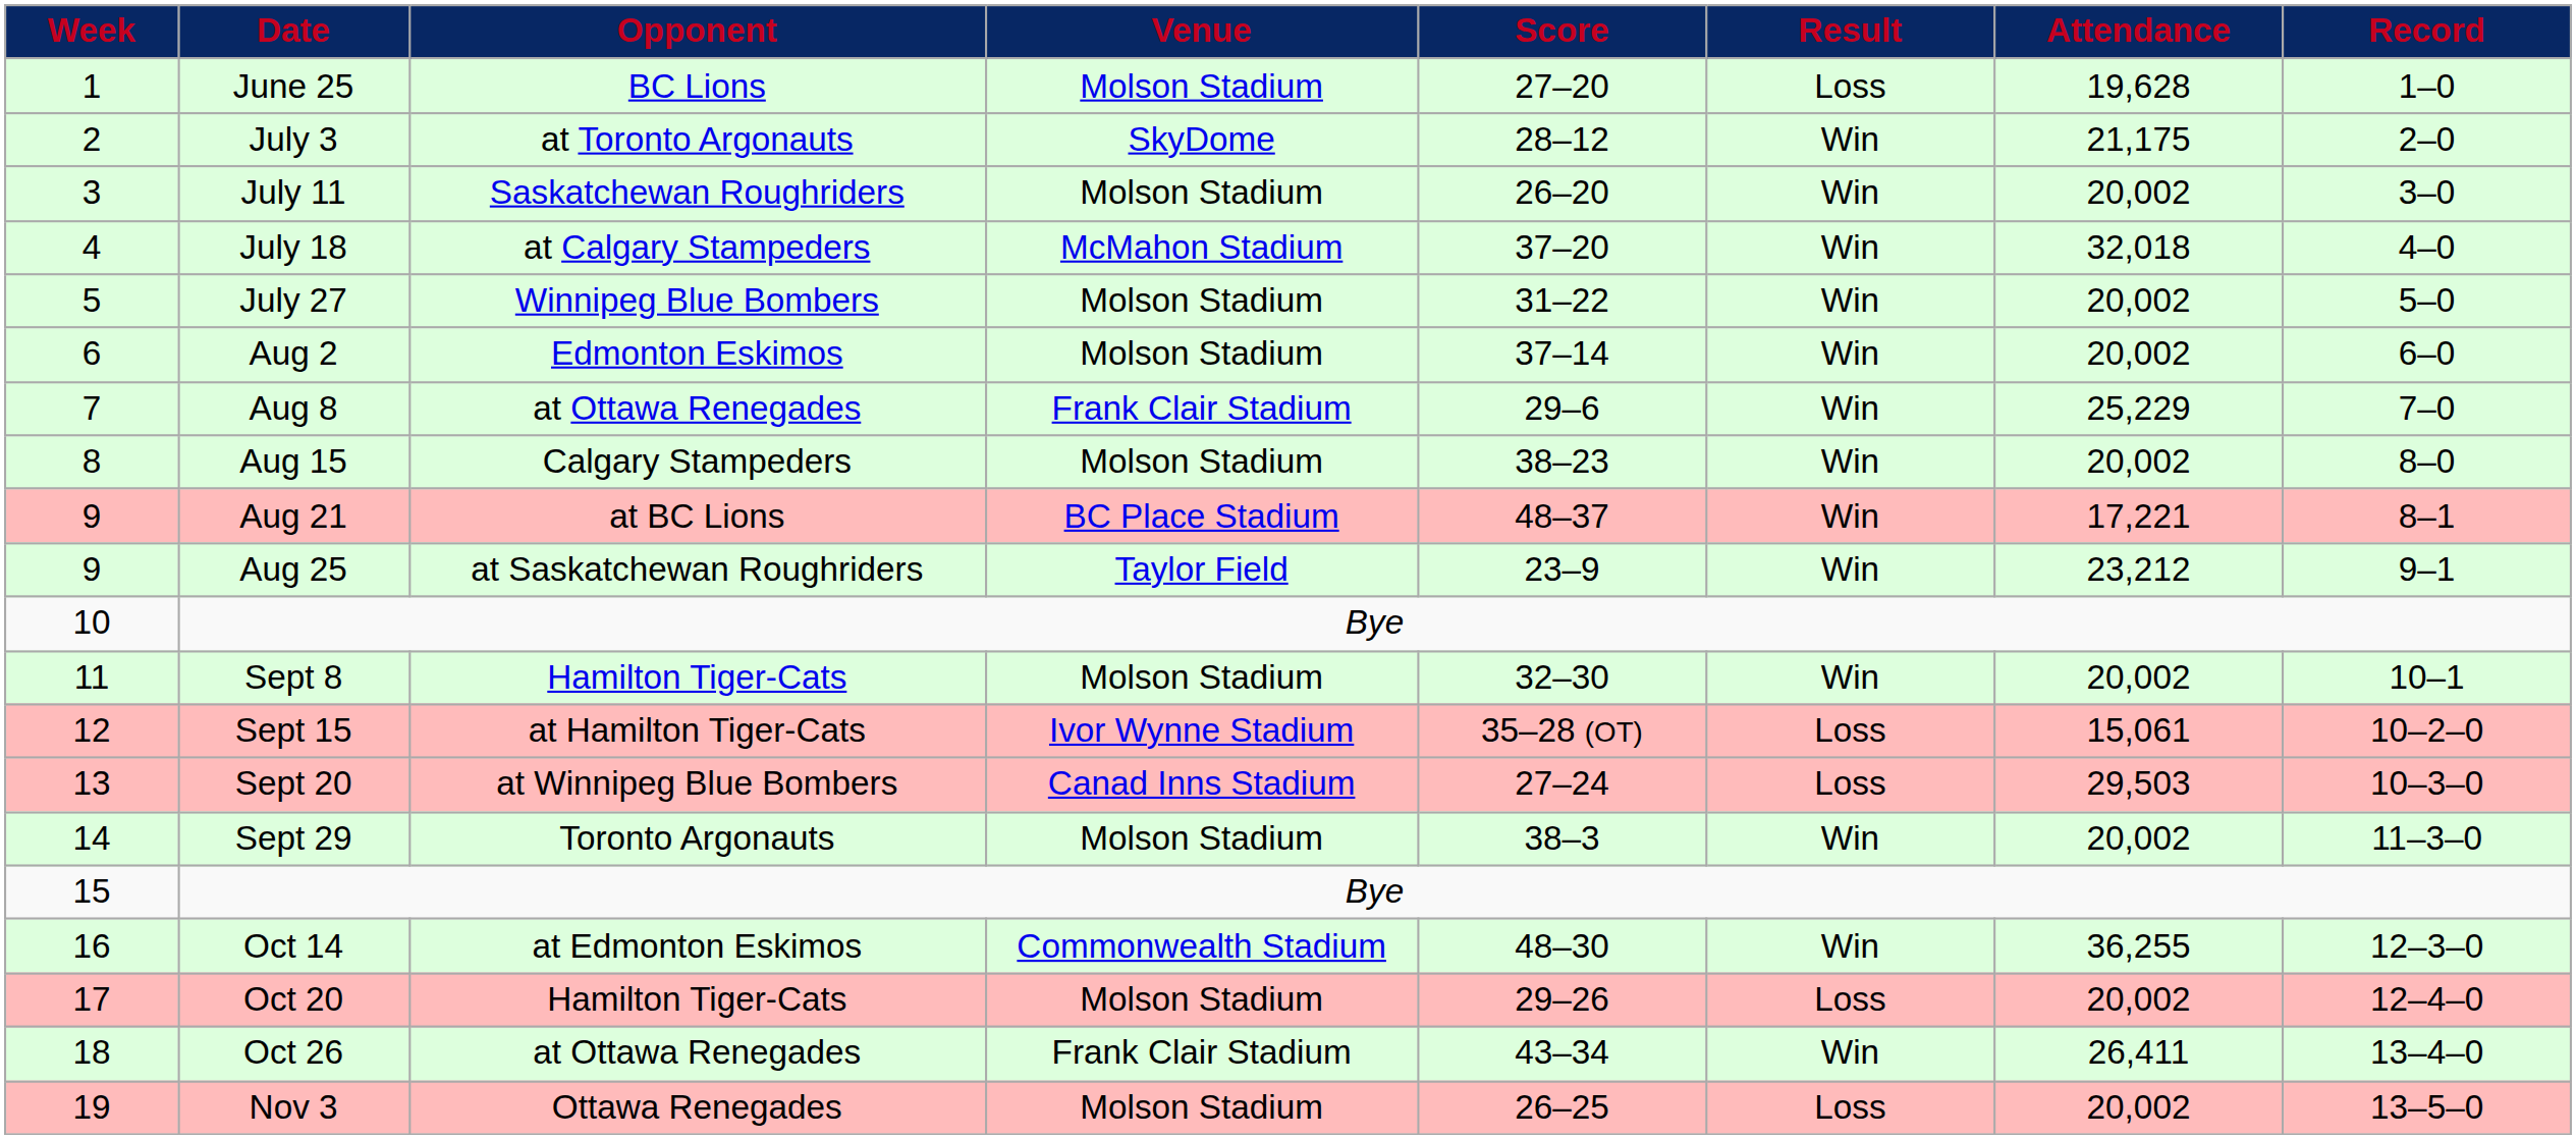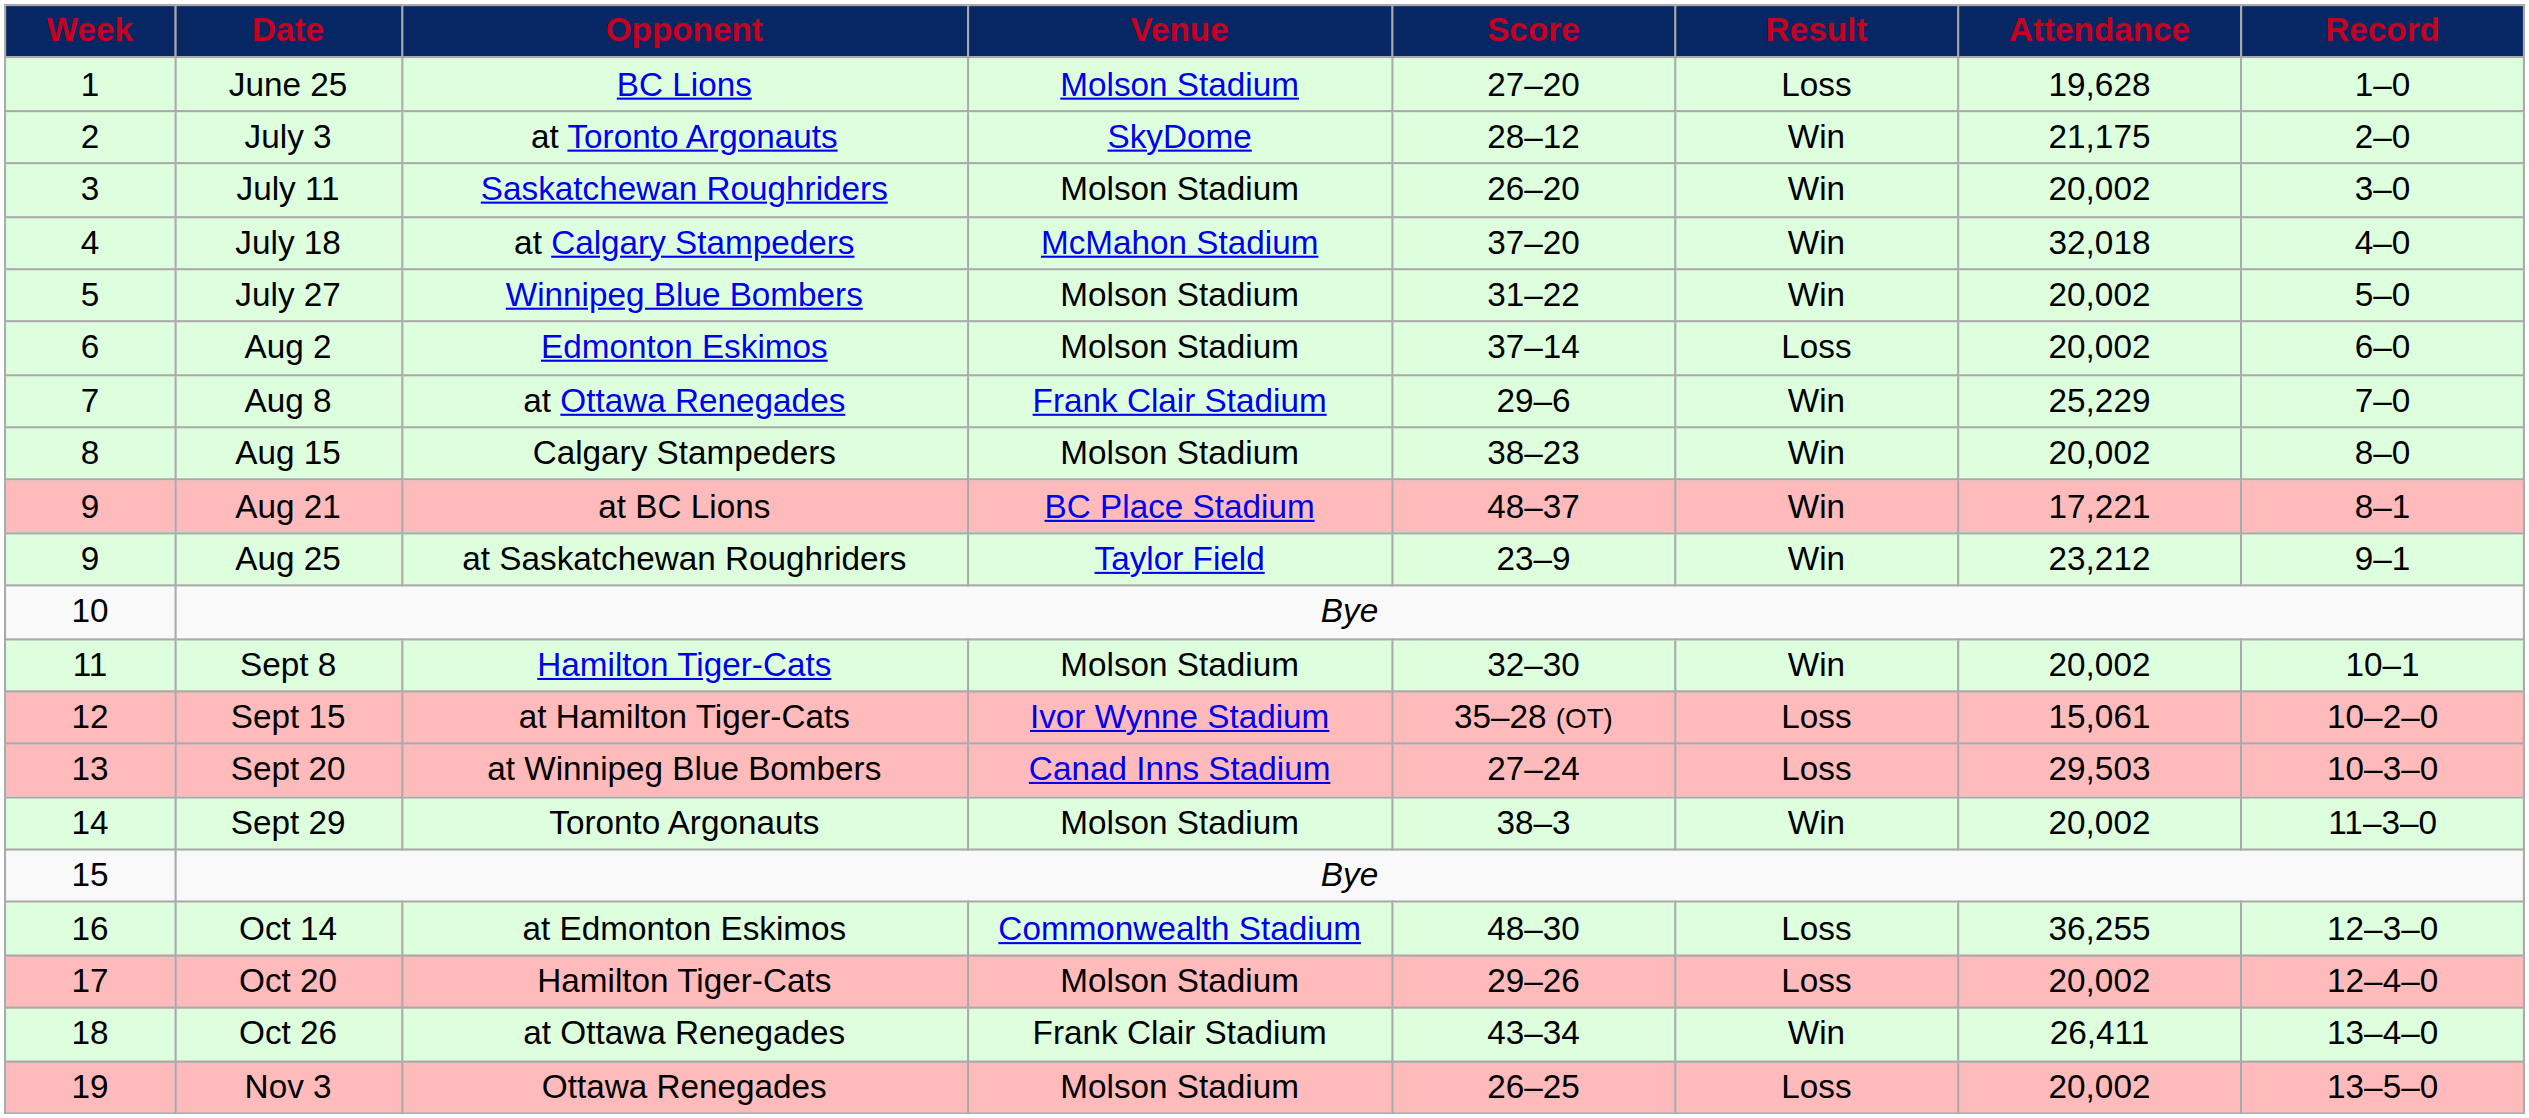Aug 2 | Result: Win -> Loss
Oct 14 | Result: Win -> Loss
